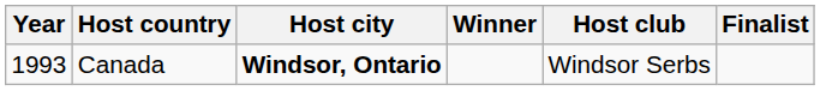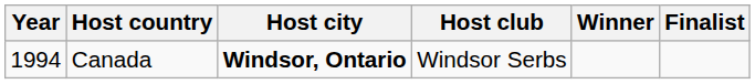columns swapped: Host club <-> Winner
Canada | Year: 1993 -> 1994
